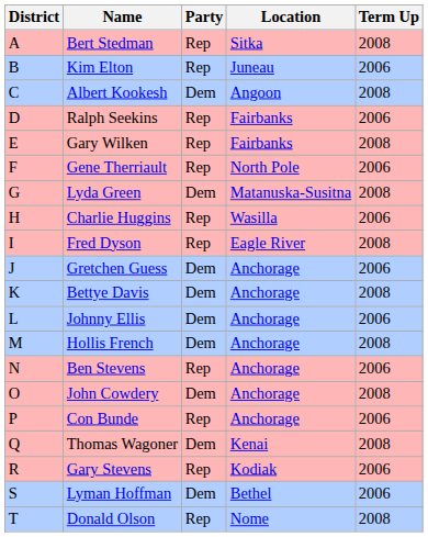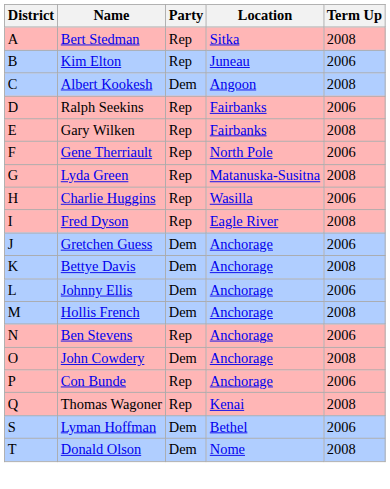Lyda Green | Party: Dem -> Rep
Thomas Wagoner | Party: Dem -> Rep
- row: R | Gary Stevens | Rep | Kodiak | 2006
Donald Olson | Party: Rep -> Dem
